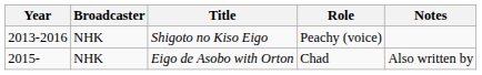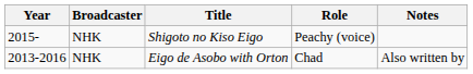Shigoto no Kiso Eigo | Year: 2013-2016 -> 2015-
Eigo de Asobo with Orton | Year: 2015- -> 2013-2016
